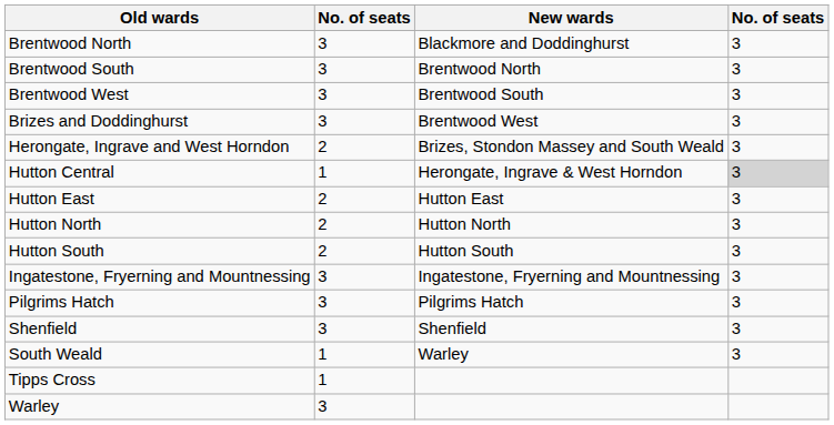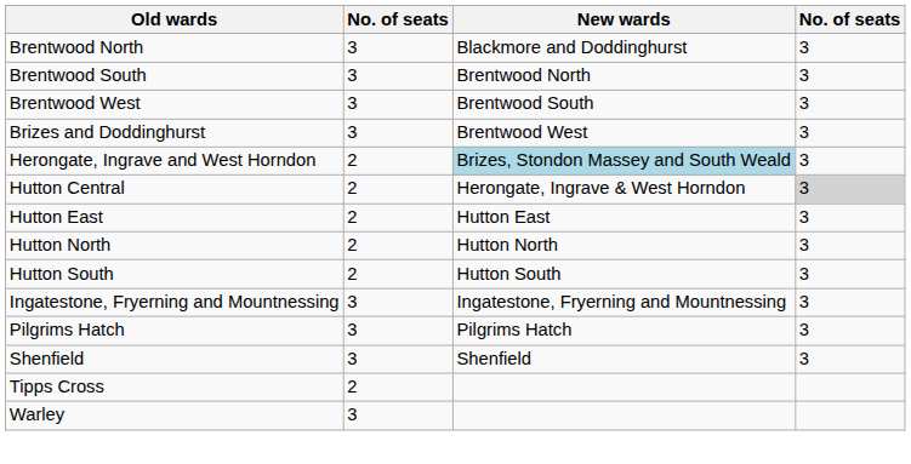Herongate, Ingrave and West Horndon | New wards: no background -> lightblue background
Hutton Central | column 2: 1 -> 2
- row: South Weald | 1 | Warley | 3
Tipps Cross | column 2: 1 -> 2
